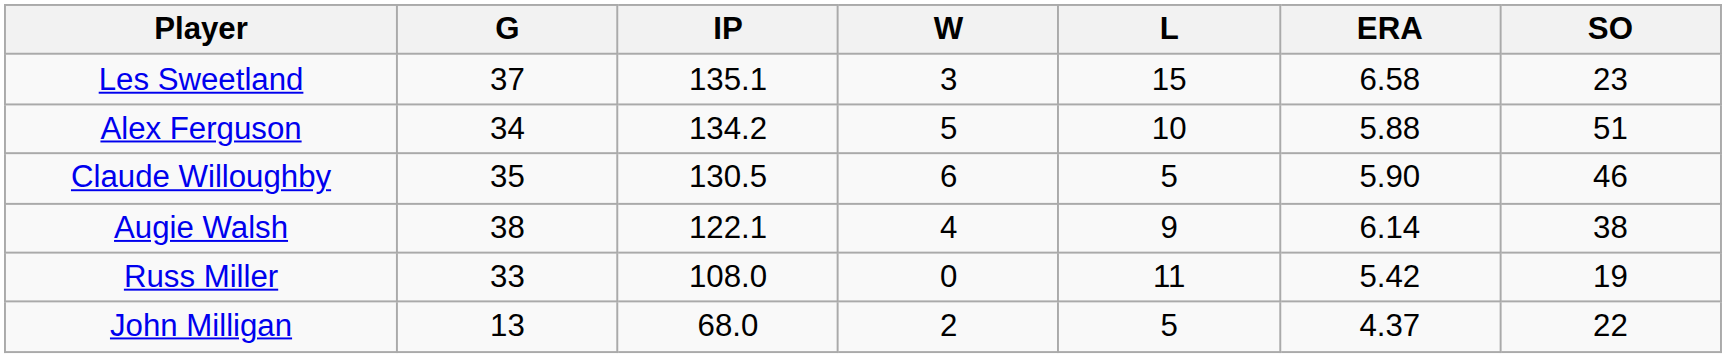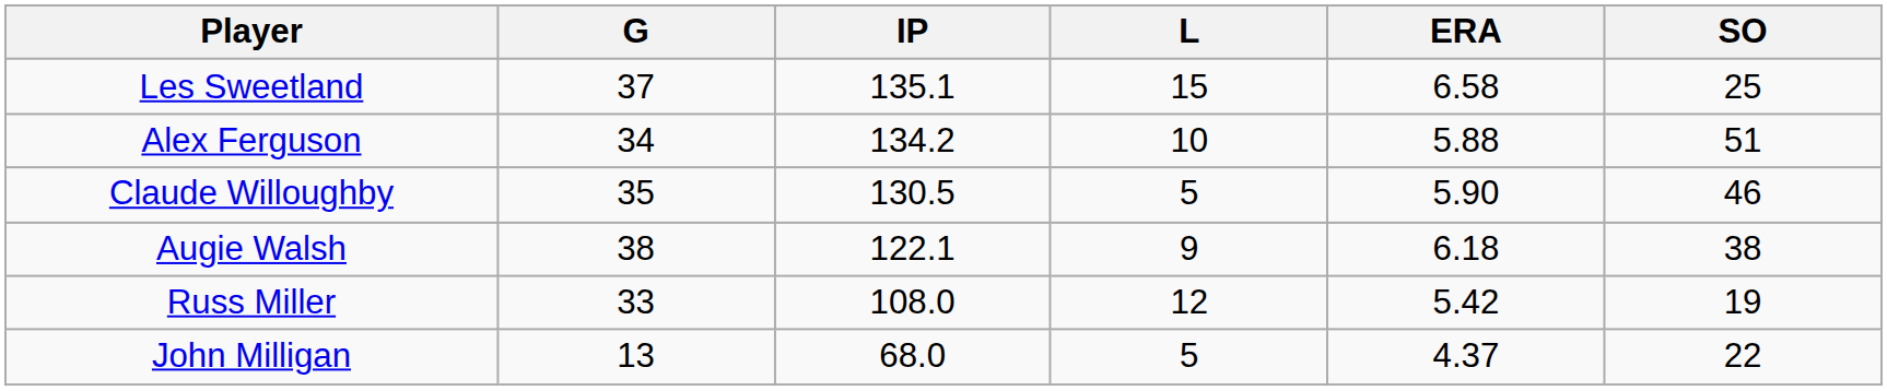- column: W | 3 | 5 | 6 | 4 | 0 | 2
Les Sweetland | SO: 23 -> 25
Augie Walsh | ERA: 6.14 -> 6.18
Russ Miller | L: 11 -> 12
